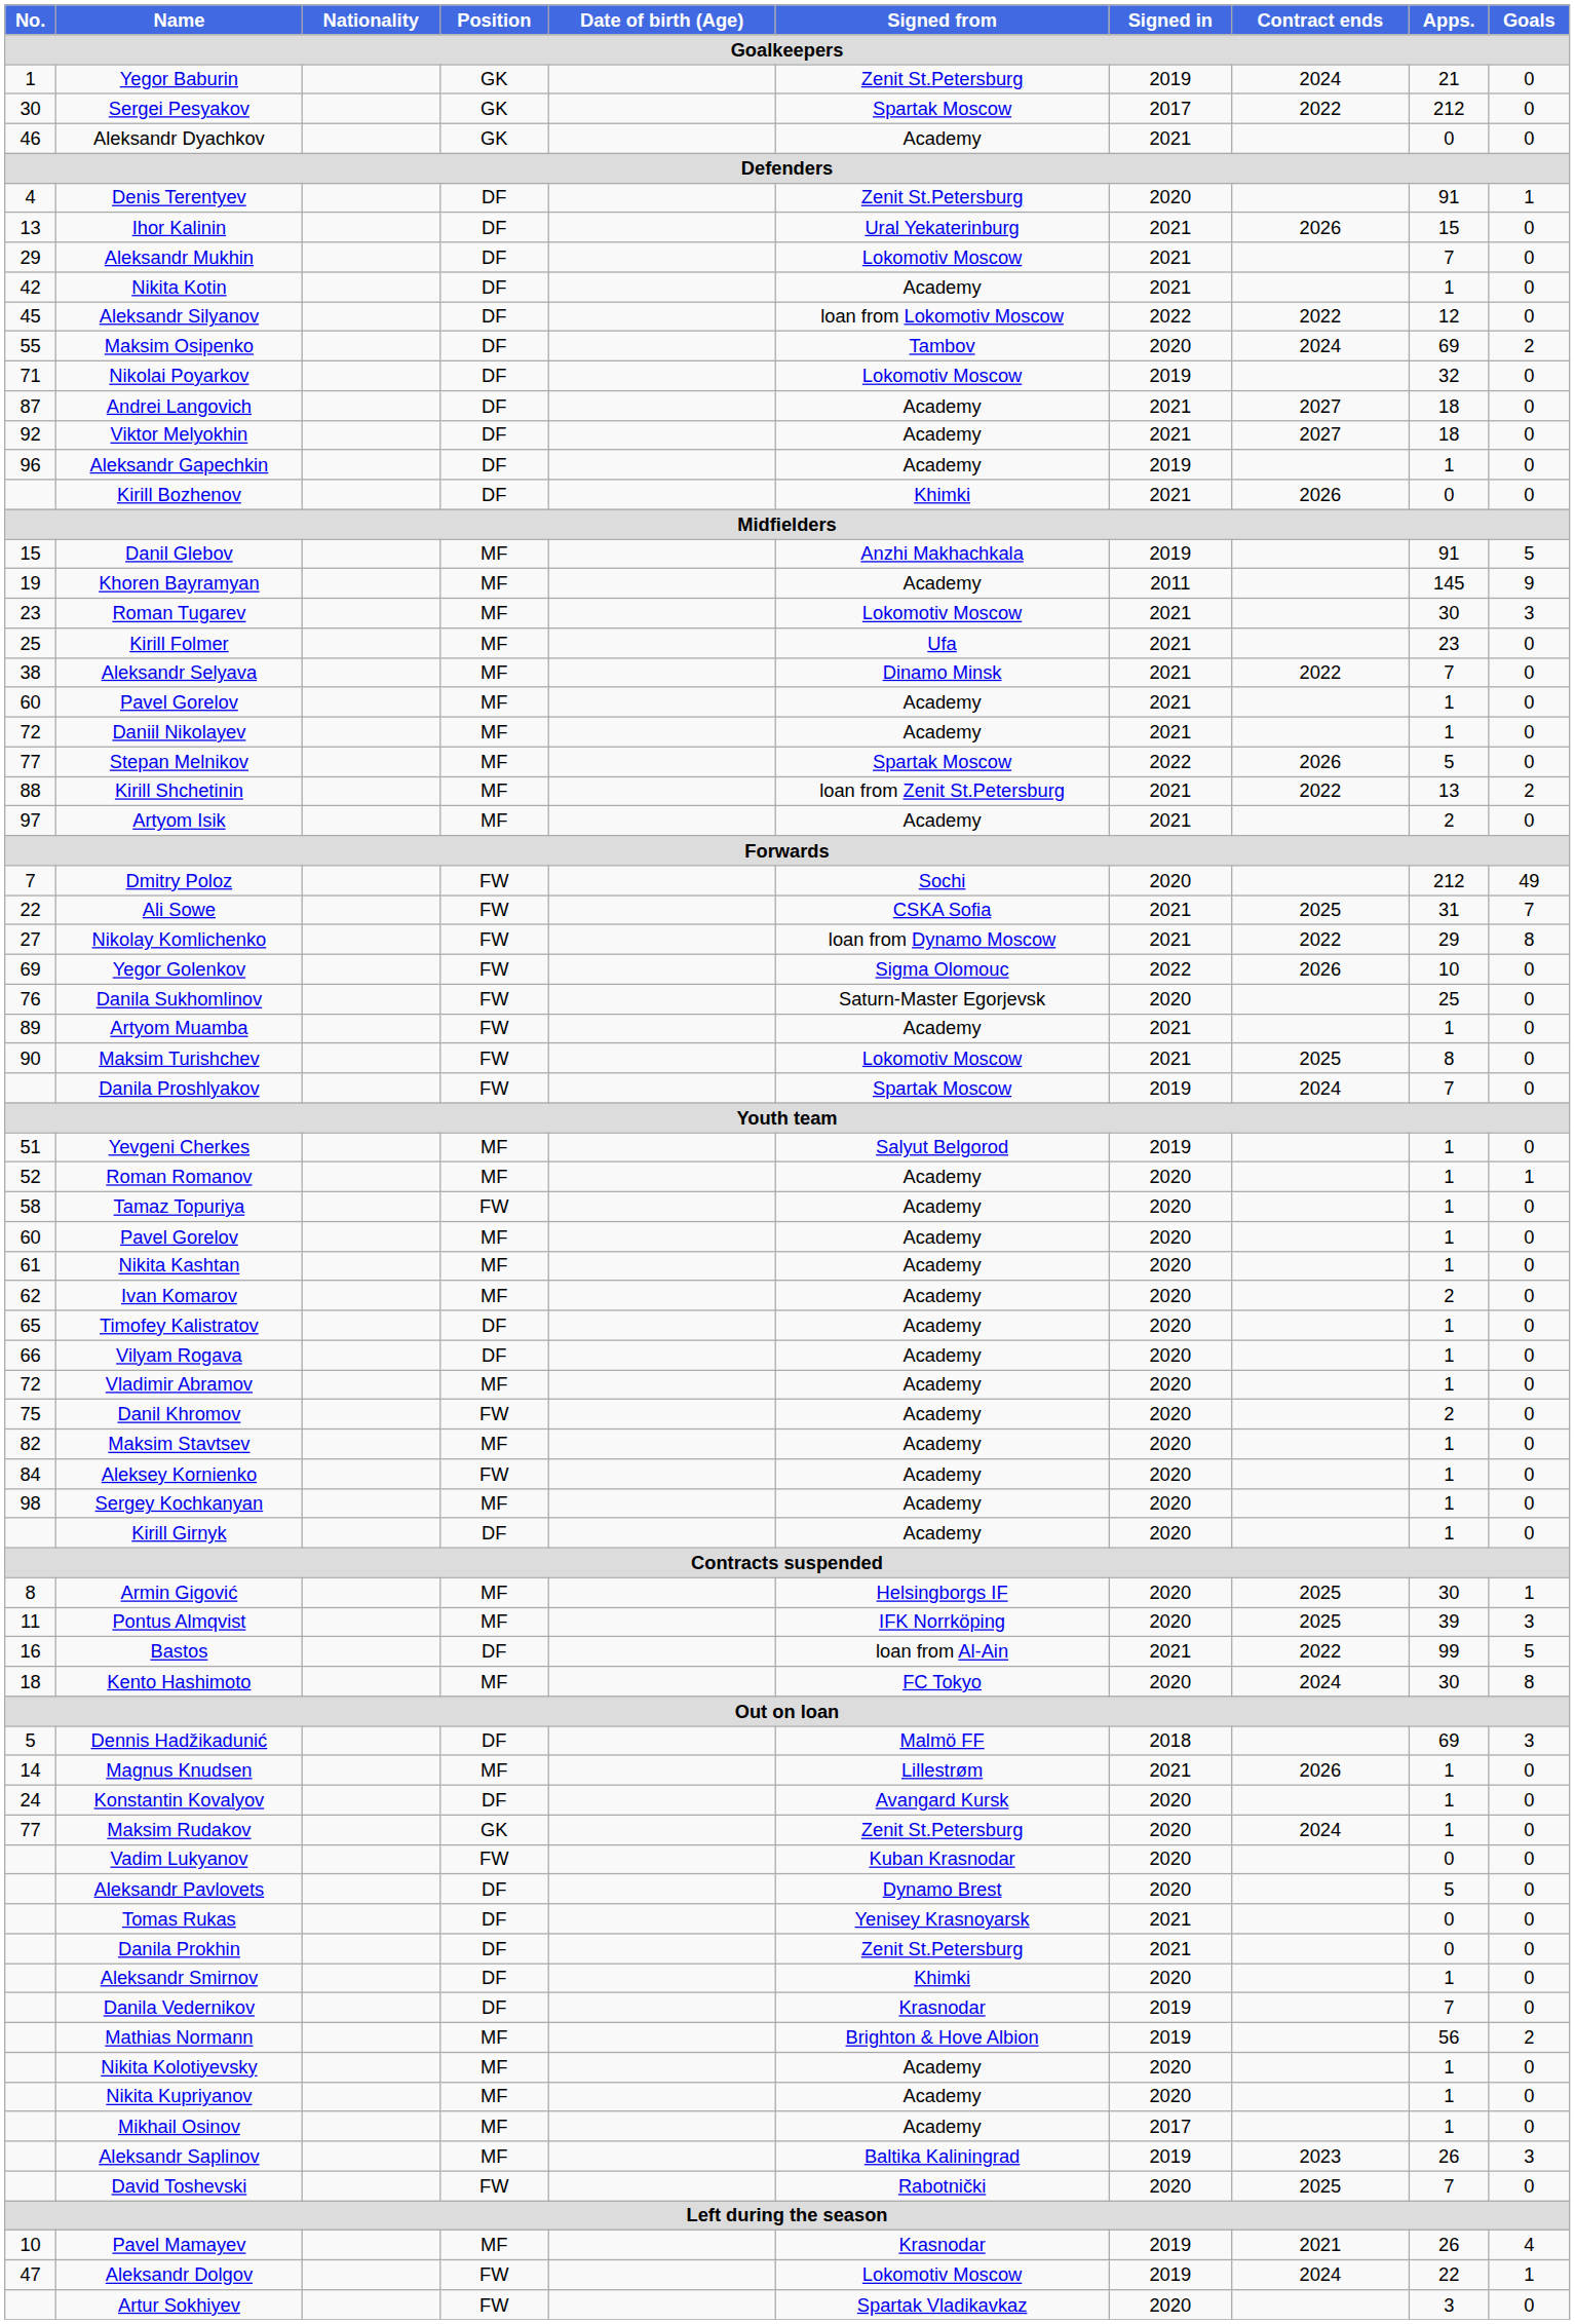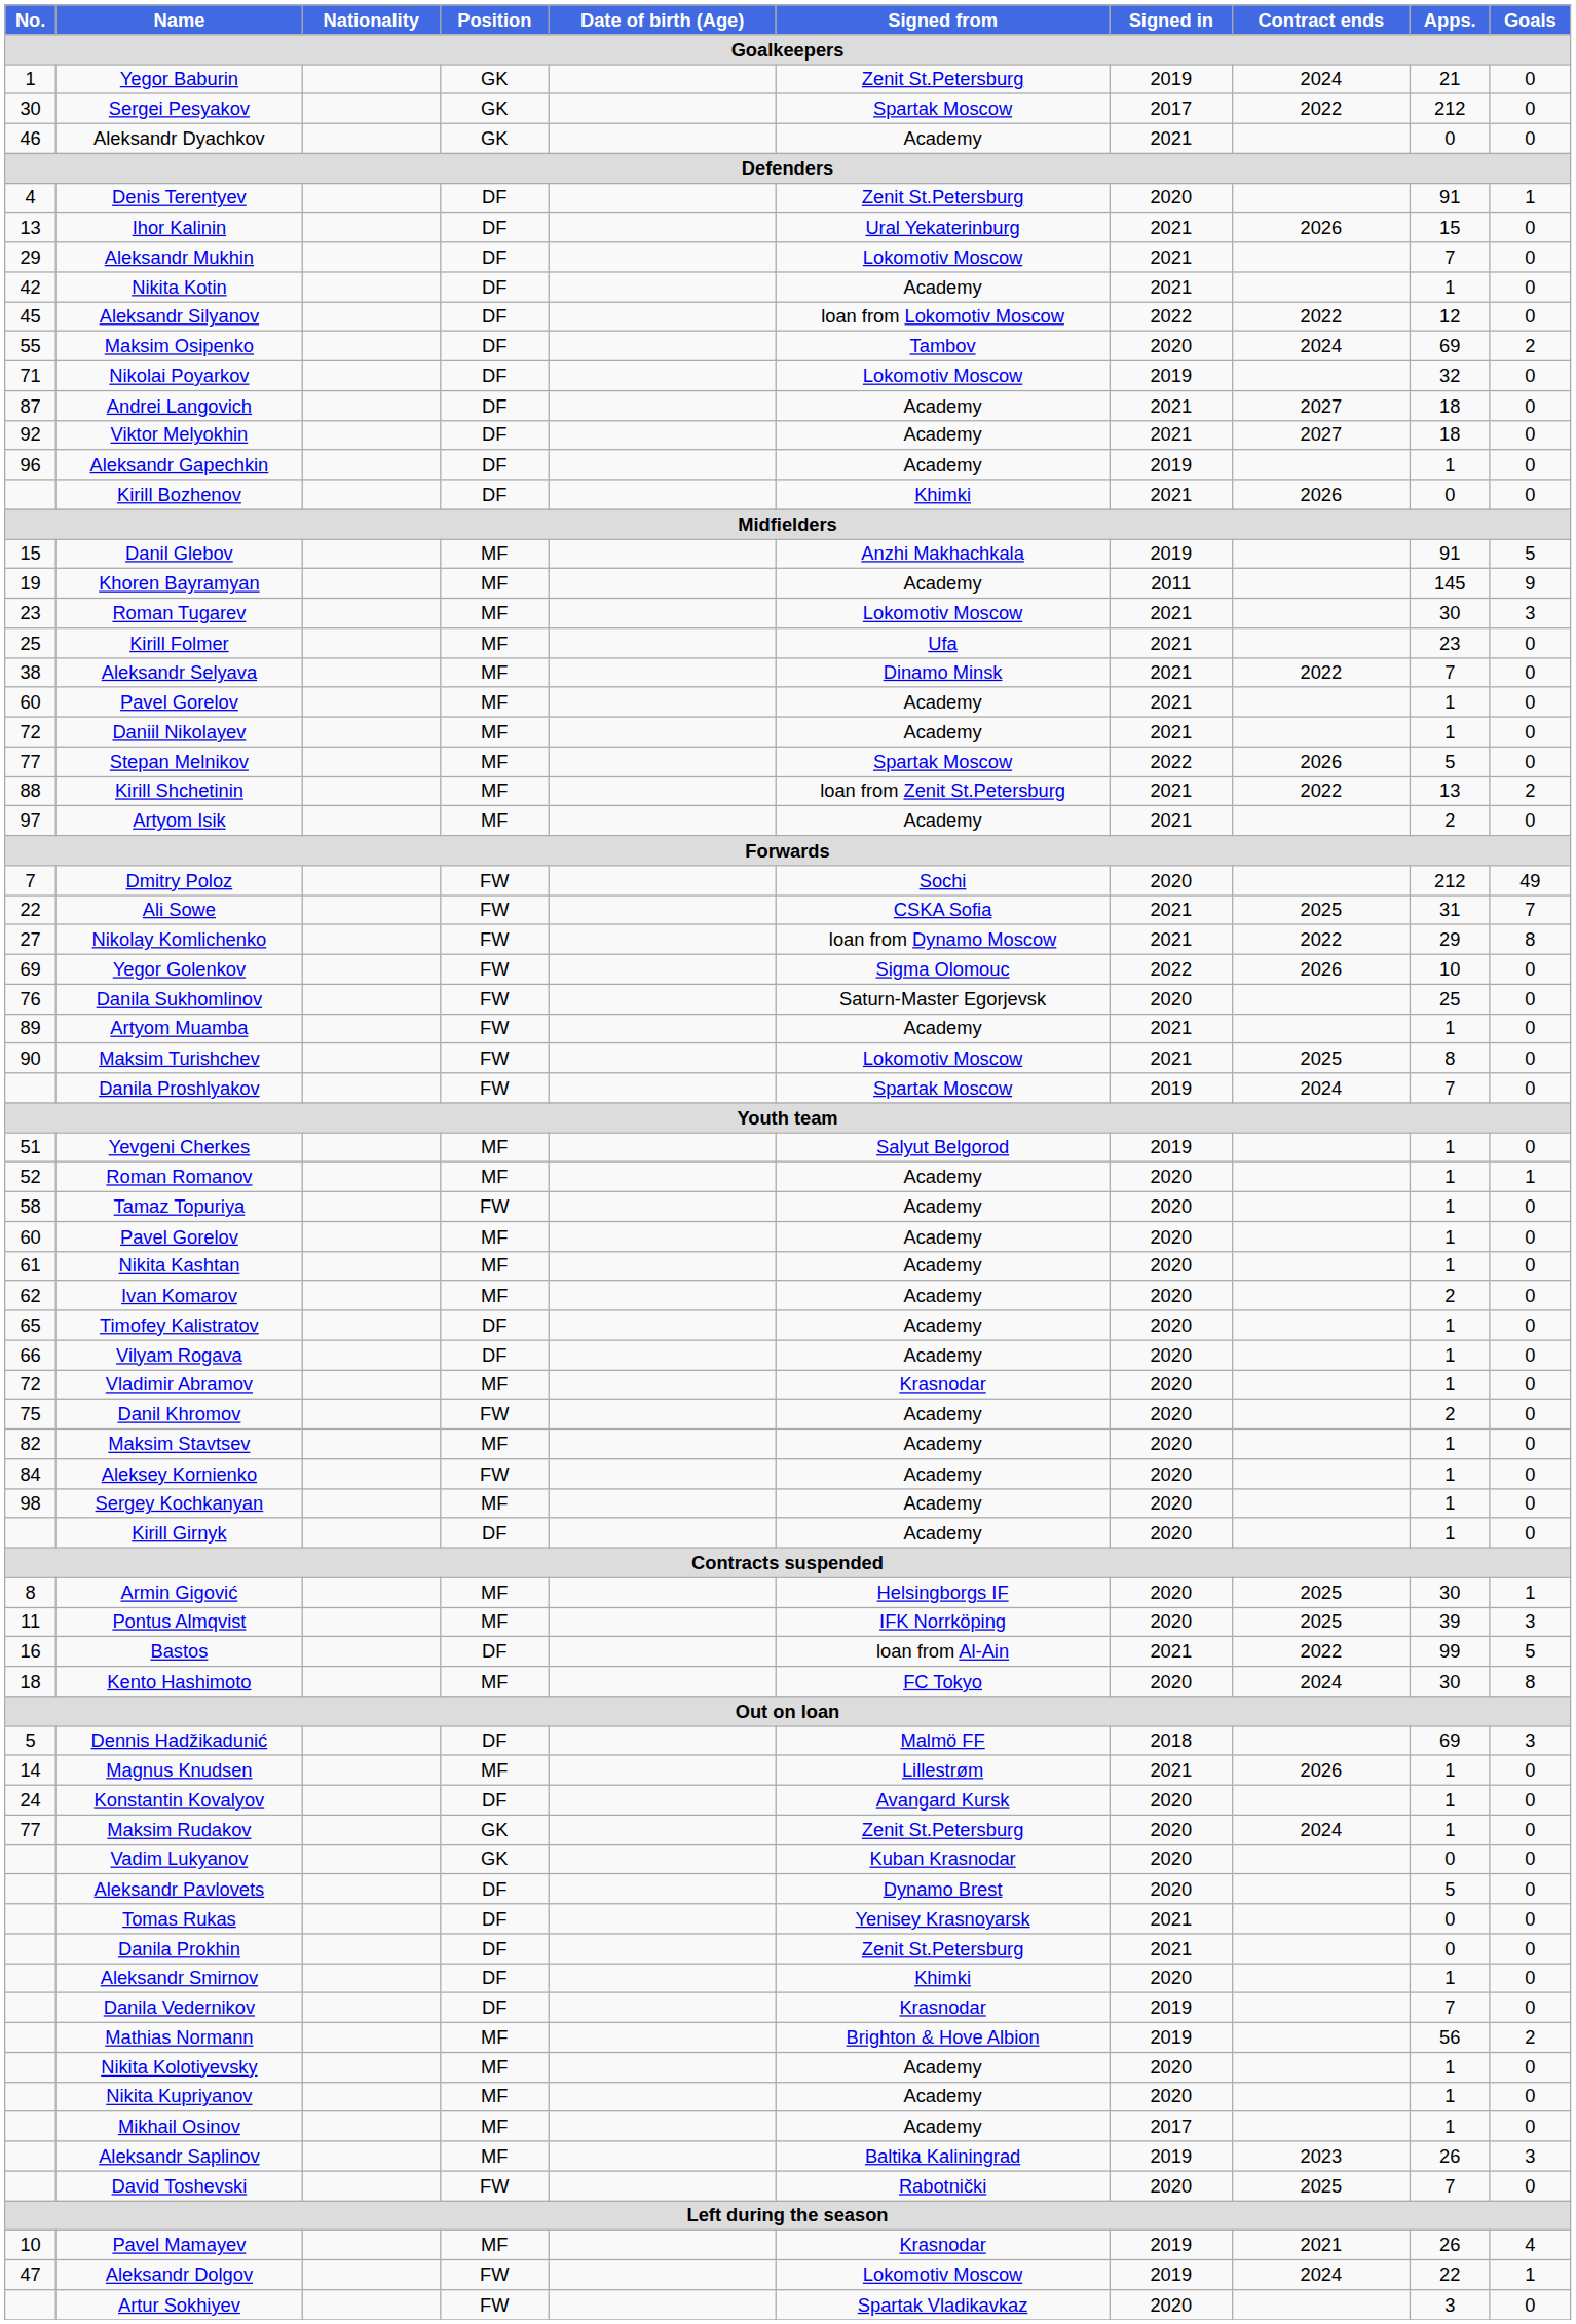Vladimir Abramov | Signed from: Academy -> Krasnodar
Vadim Lukyanov | Position: FW -> GK
